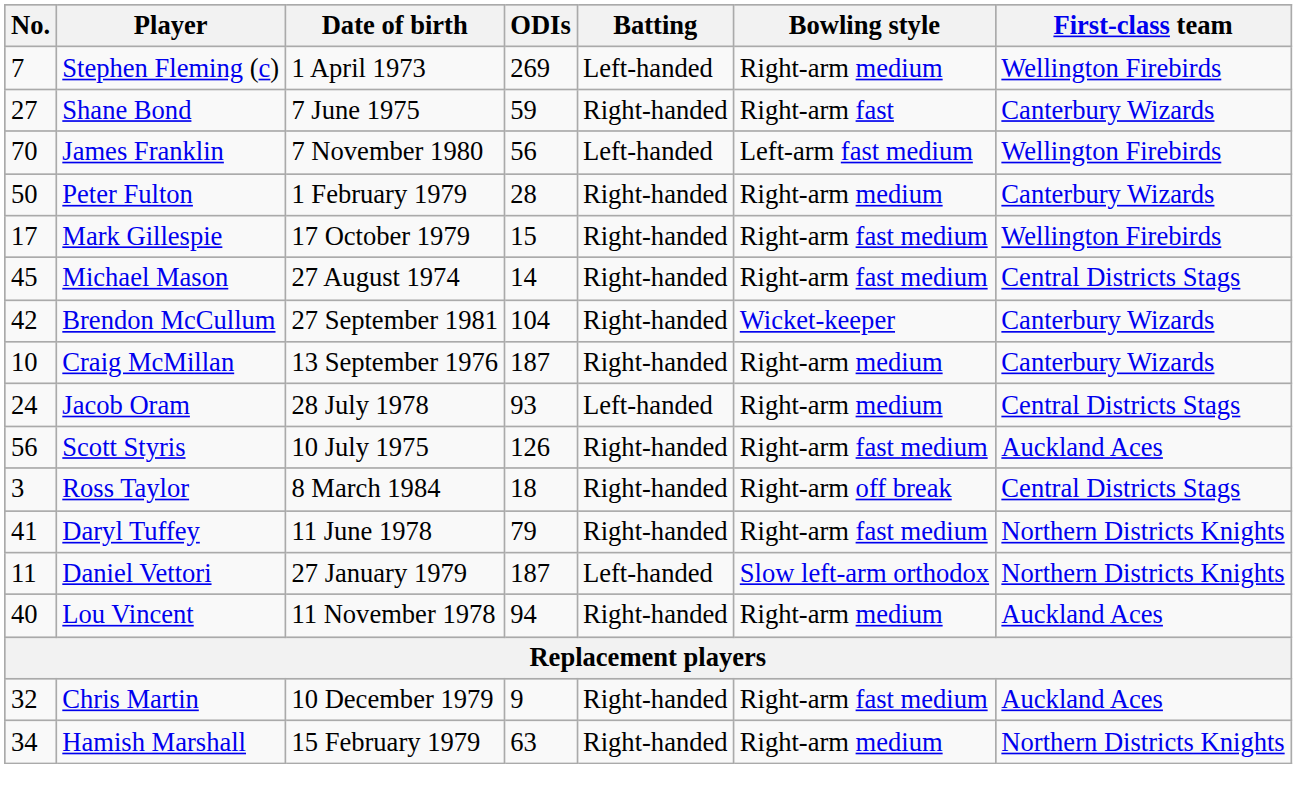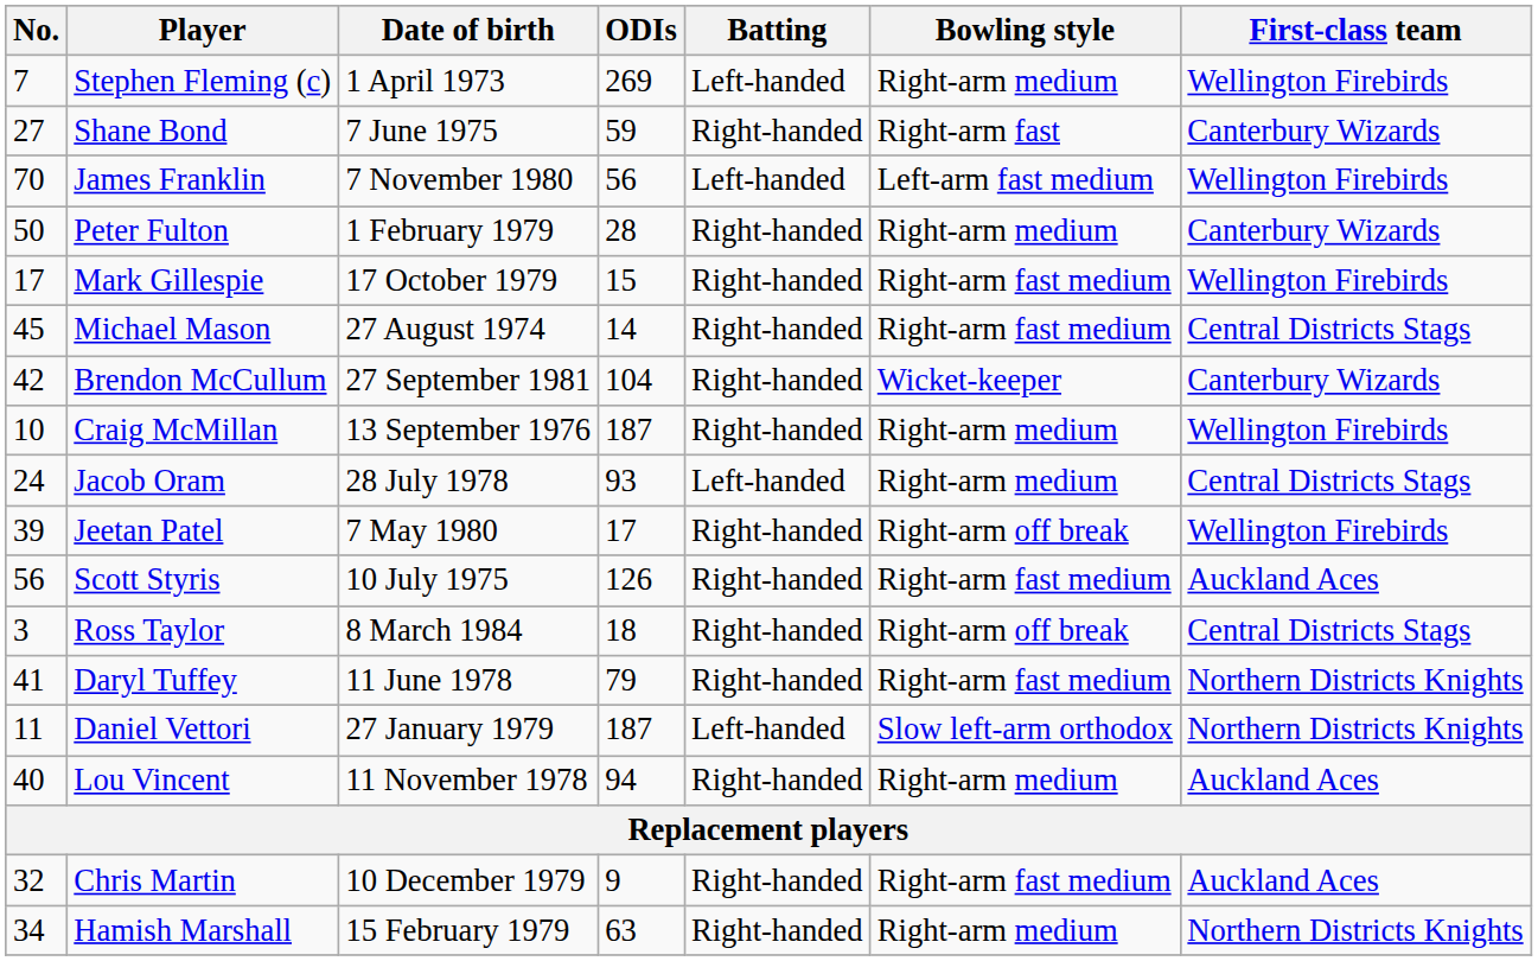Craig McMillan | First-class team: Canterbury Wizards -> Wellington Firebirds
+ row: 39 | Jeetan Patel | 7 May 1980 | 17 | Right-handed | Right-arm off break | Wellington Firebirds
